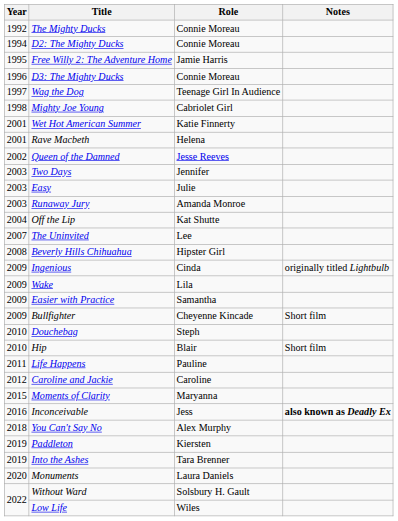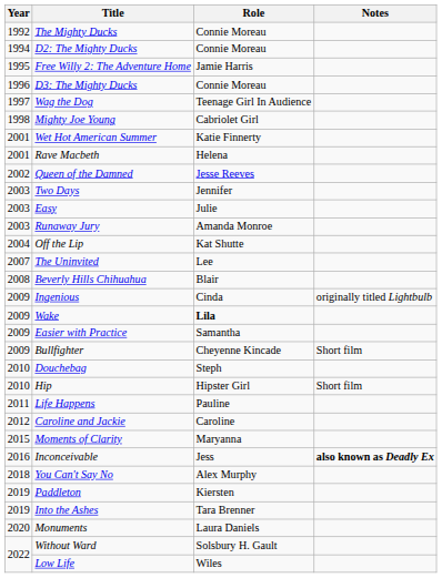Beverly Hills Chihuahua | Role: Hipster Girl -> Blair
Wake | Role: normal -> bold
Hip | Role: Blair -> Hipster Girl
